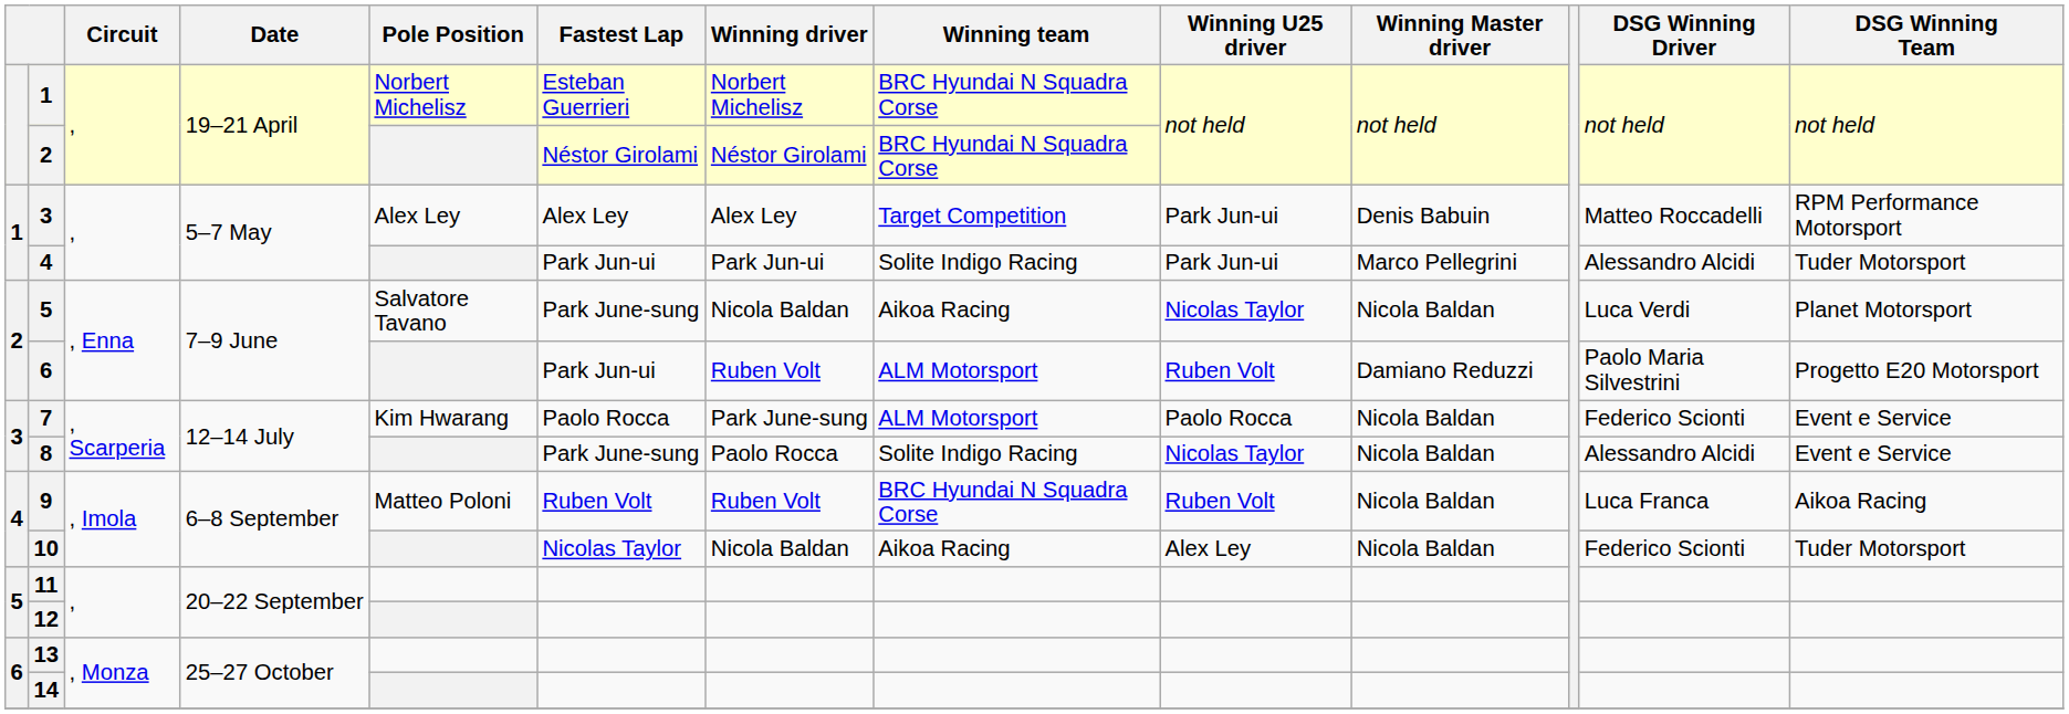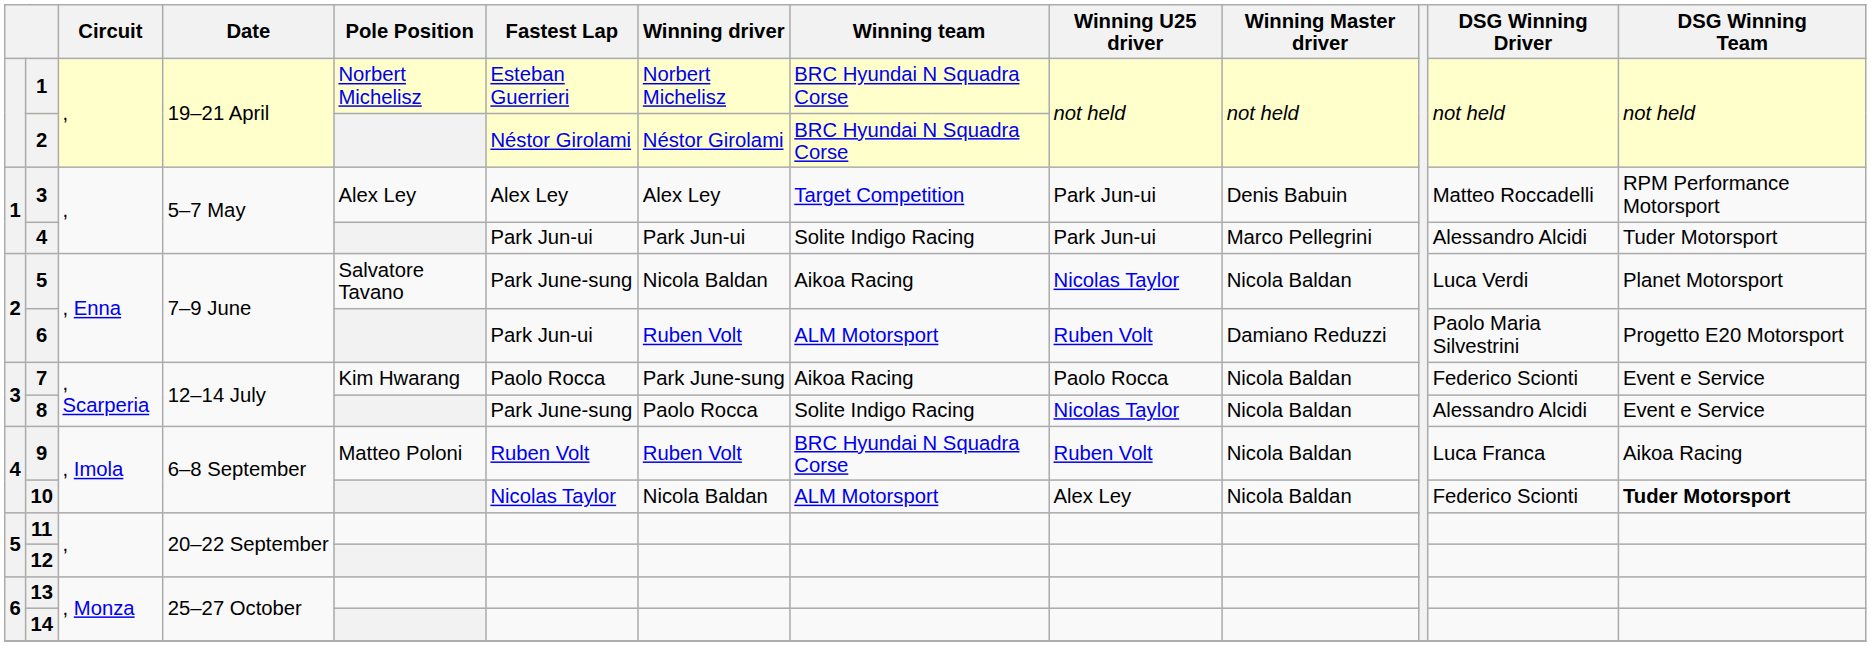7 | Winning team: ALM Motorsport -> Aikoa Racing
10 | Winning team: Aikoa Racing -> ALM Motorsport
10 | DSG Winning Team: normal -> bold
